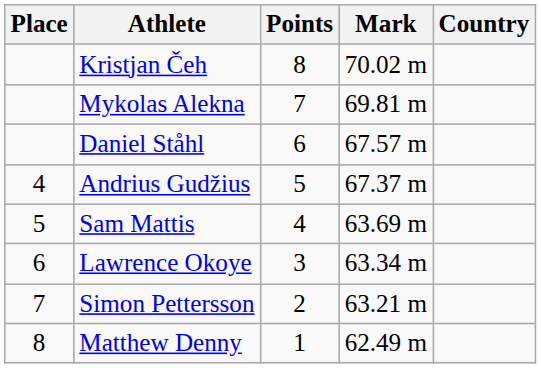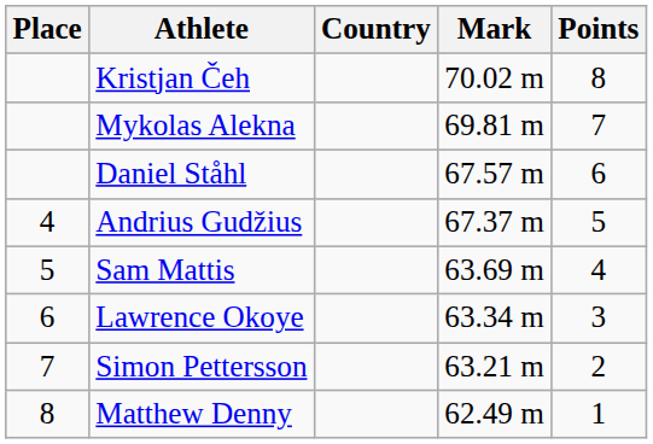columns swapped: Country <-> Points
